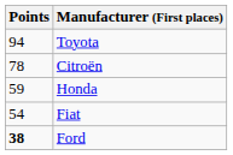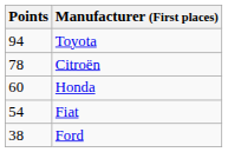Honda | Points: 59 -> 60
Ford | Points: bold -> normal
